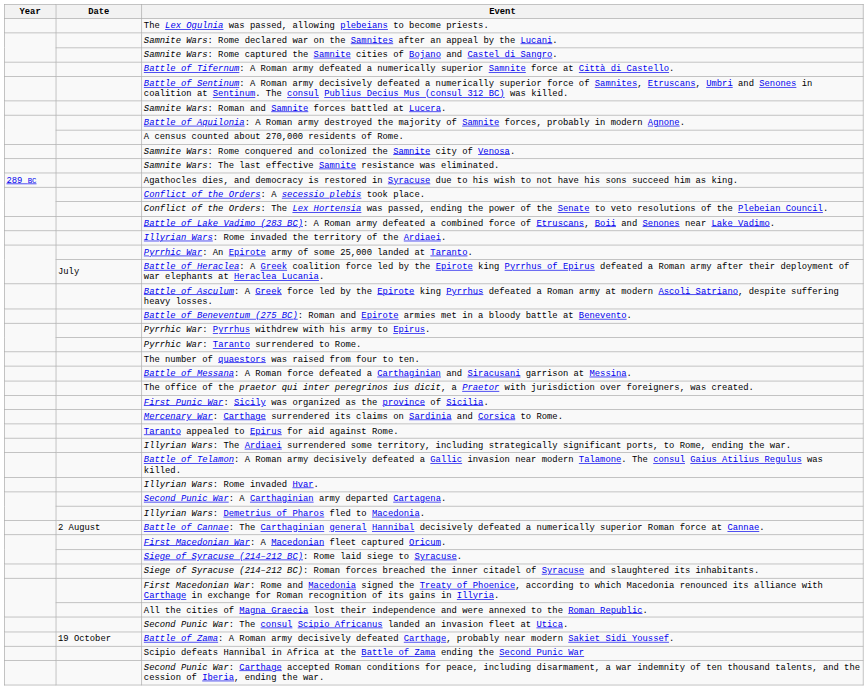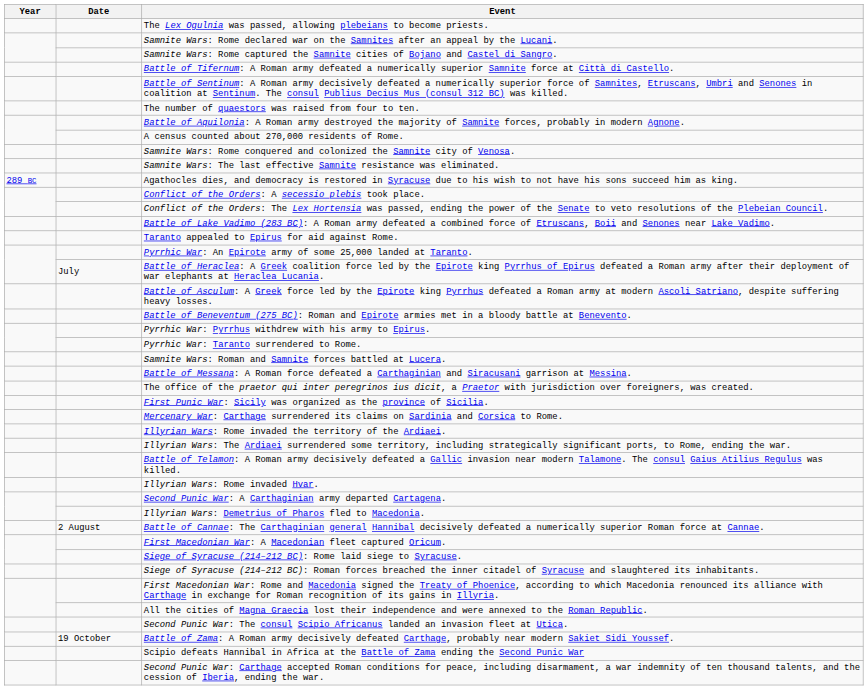rows swapped: Samnite Wars: Roman and Samnite forces battled at Lucera. <-> The number of quaestors was raised from four to ten.
rows swapped: Taranto appealed to Epirus for aid against Rome. <-> Illyrian Wars: Rome invaded the territory of the Ardiaei.
